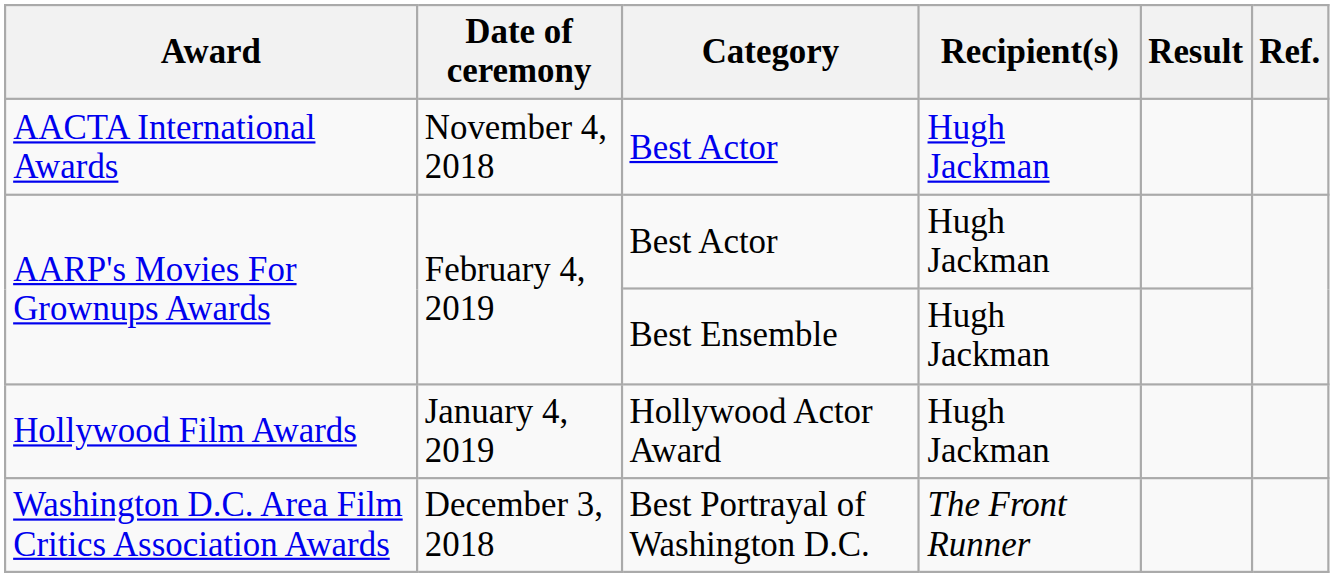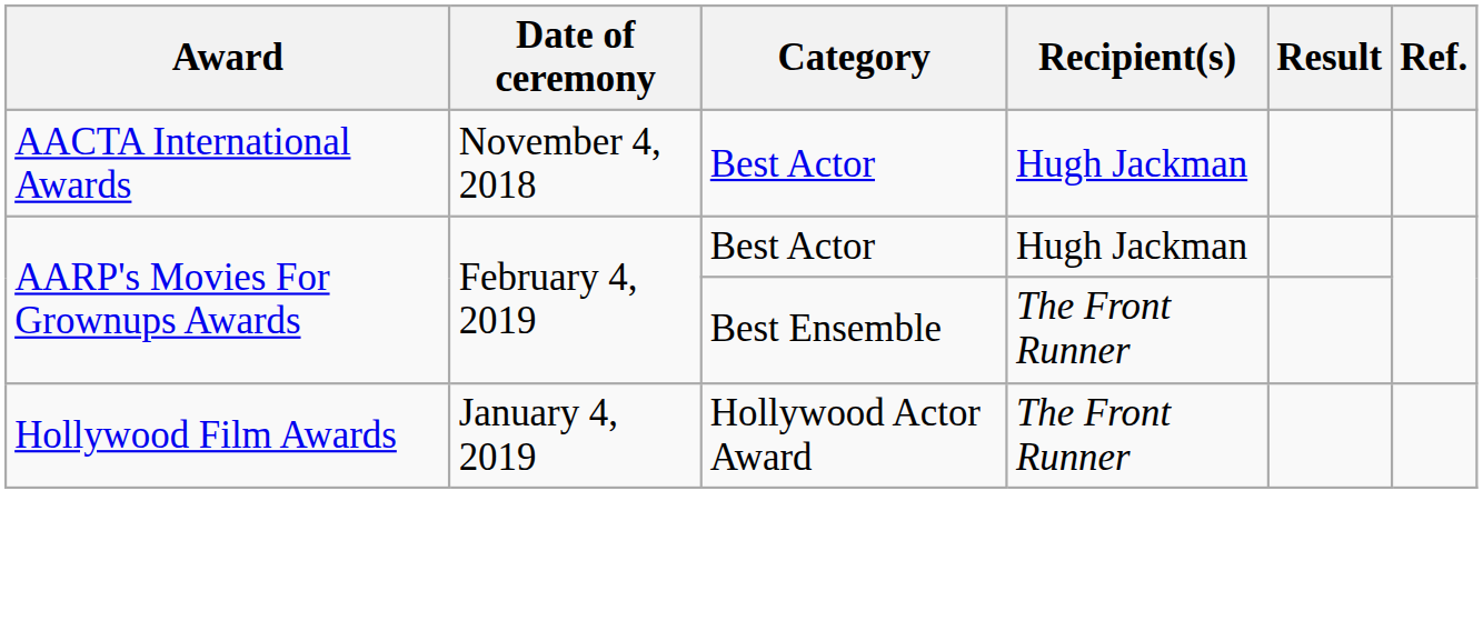AARP's Movies For Grownups Awards / Best Ensemble | Recipient(s): Hugh Jackman -> The Front Runner
Hollywood Film Awards | Recipient(s): Hugh Jackman -> The Front Runner
- row: Washington D.C. Area Film Critics Association Awards | December 3, 2018 | Best Portrayal of Washington D.C. | The Front Runner
